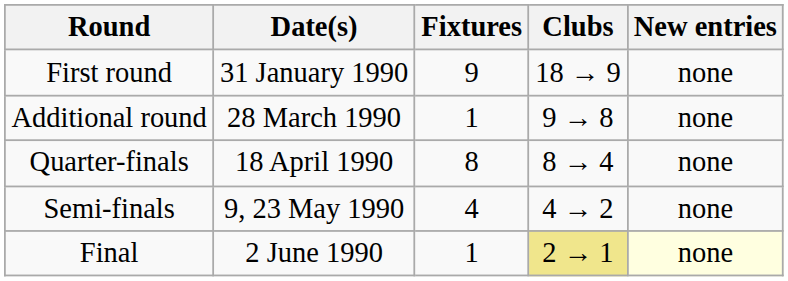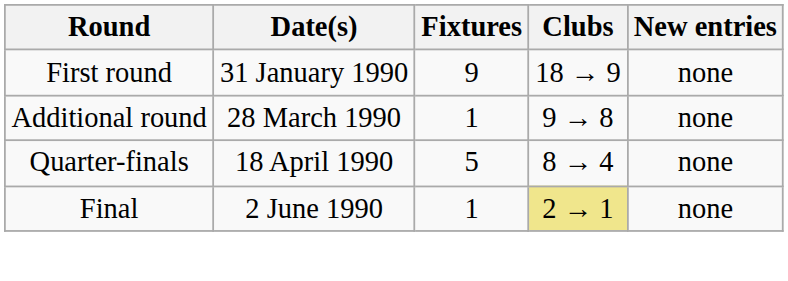Quarter-finals | Fixtures: 8 -> 5
- row: Semi-finals | 9, 23 May 1990 | 4 | 4 → 2 | none
Final | New entries: lightyellow background -> no background
